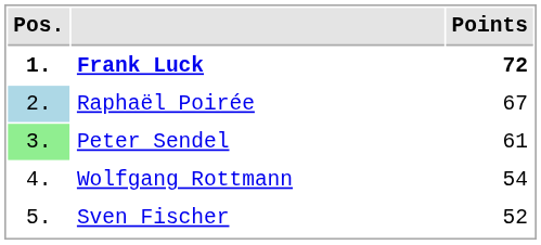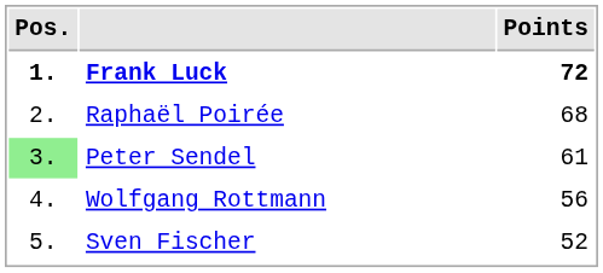Raphaël Poirée | Pos.: lightblue background -> no background
Raphaël Poirée | Points: 67 -> 68
Wolfgang Rottmann | Points: 54 -> 56
